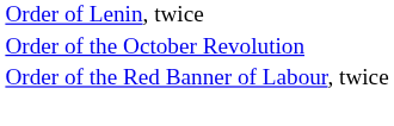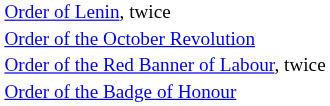+ row: Order of the Badge of Honour
